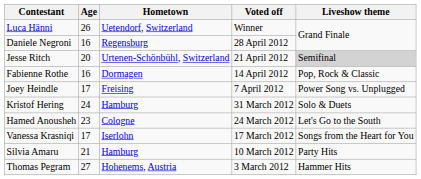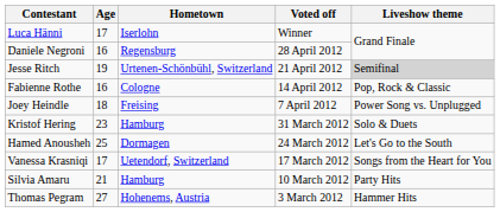Luca Hänni | Age: 26 -> 17
Luca Hänni | Hometown: Uetendorf, Switzerland -> Iserlohn
Jesse Ritch | Age: 20 -> 19
Fabienne Rothe | Hometown: Dormagen -> Cologne
Joey Heindle | Age: 17 -> 18
Kristof Hering | Age: 24 -> 23
Hamed Anousheh | Age: 23 -> 25
Hamed Anousheh | Hometown: Cologne -> Dormagen
Vanessa Krasniqi | Hometown: Iserlohn -> Uetendorf, Switzerland
